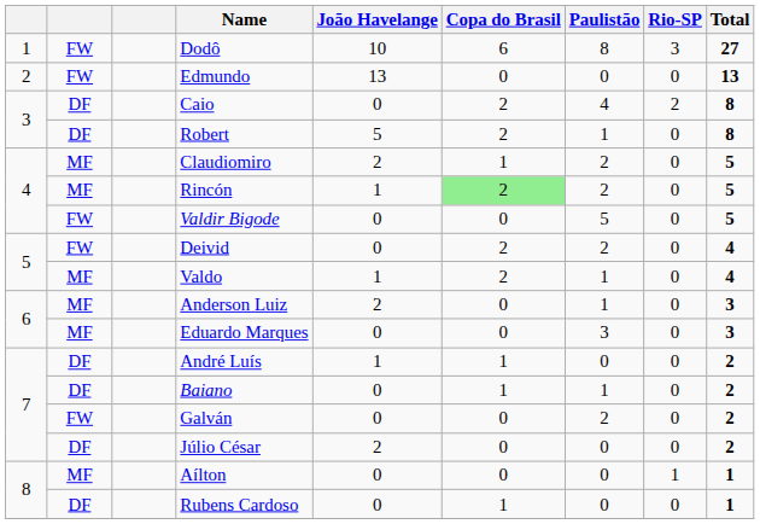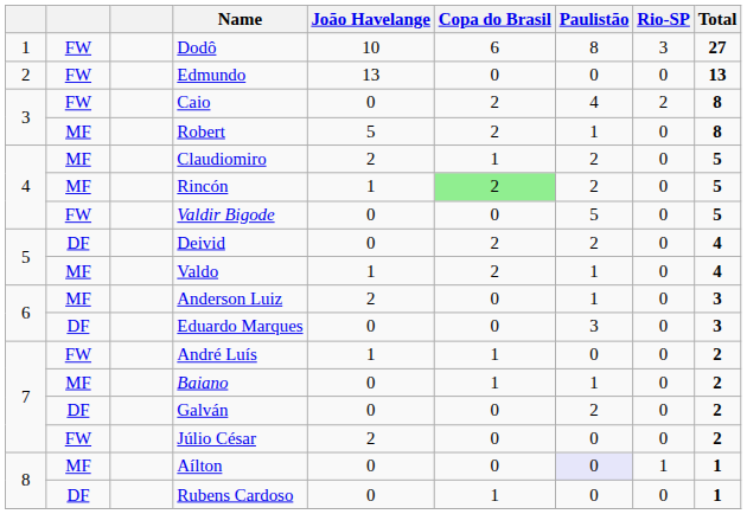Caio | column 2: DF -> FW
Robert | column 2: DF -> MF
Deivid | column 2: FW -> DF
Eduardo Marques | column 2: MF -> DF
André Luís | column 2: DF -> FW
Baiano | column 2: DF -> MF
Galván | column 2: FW -> DF
Júlio César | column 2: DF -> FW
Aílton | Paulistão: no background -> lavender background
